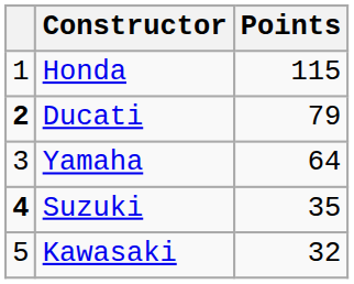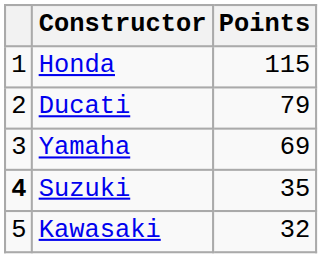Ducati | column 1: bold -> normal
Yamaha | Points: 64 -> 69
